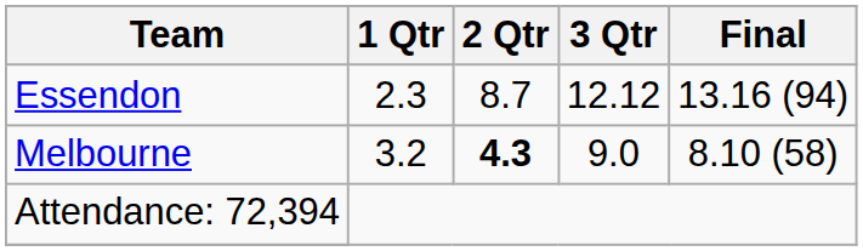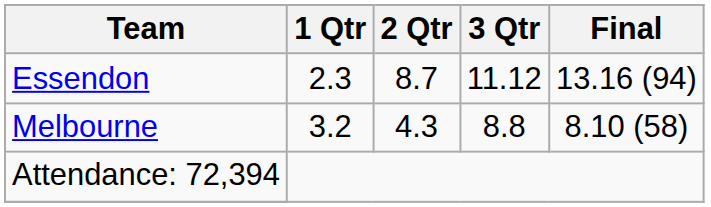Essendon | 3 Qtr: 12.12 -> 11.12
Melbourne | 2 Qtr: bold -> normal
Melbourne | 3 Qtr: 9.0 -> 8.8
